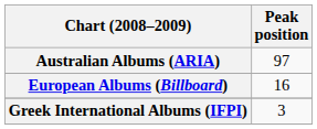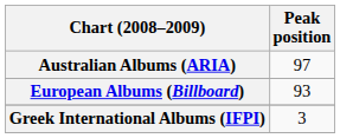European Albums (Billboard) | Peak position: 16 -> 93
